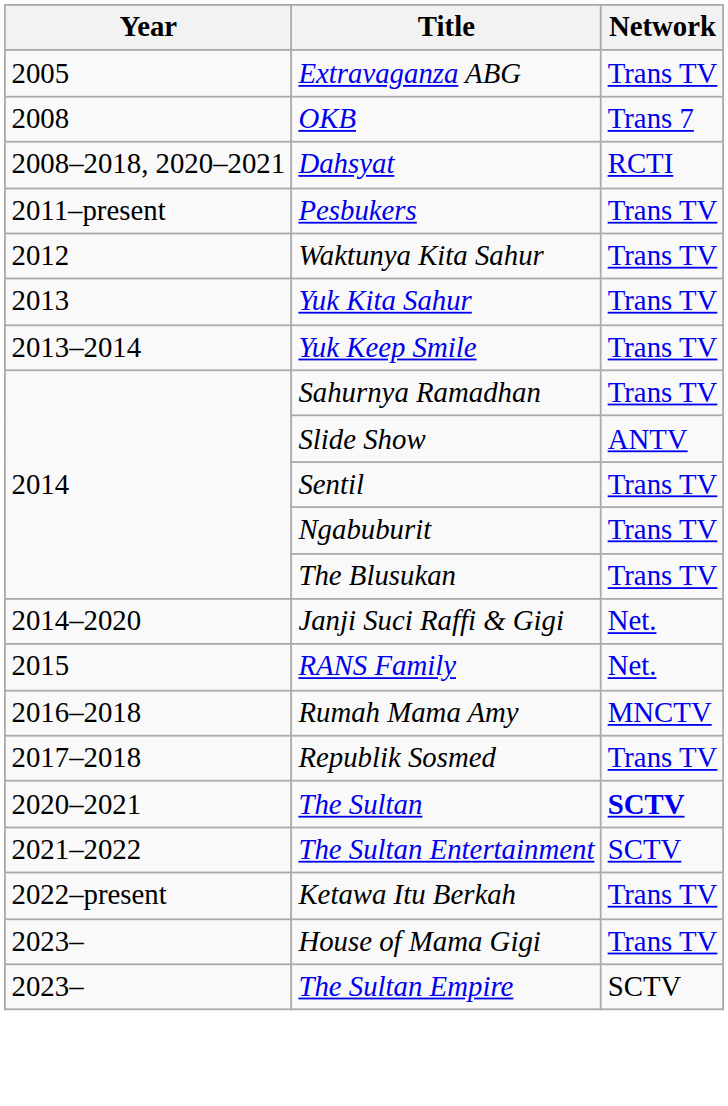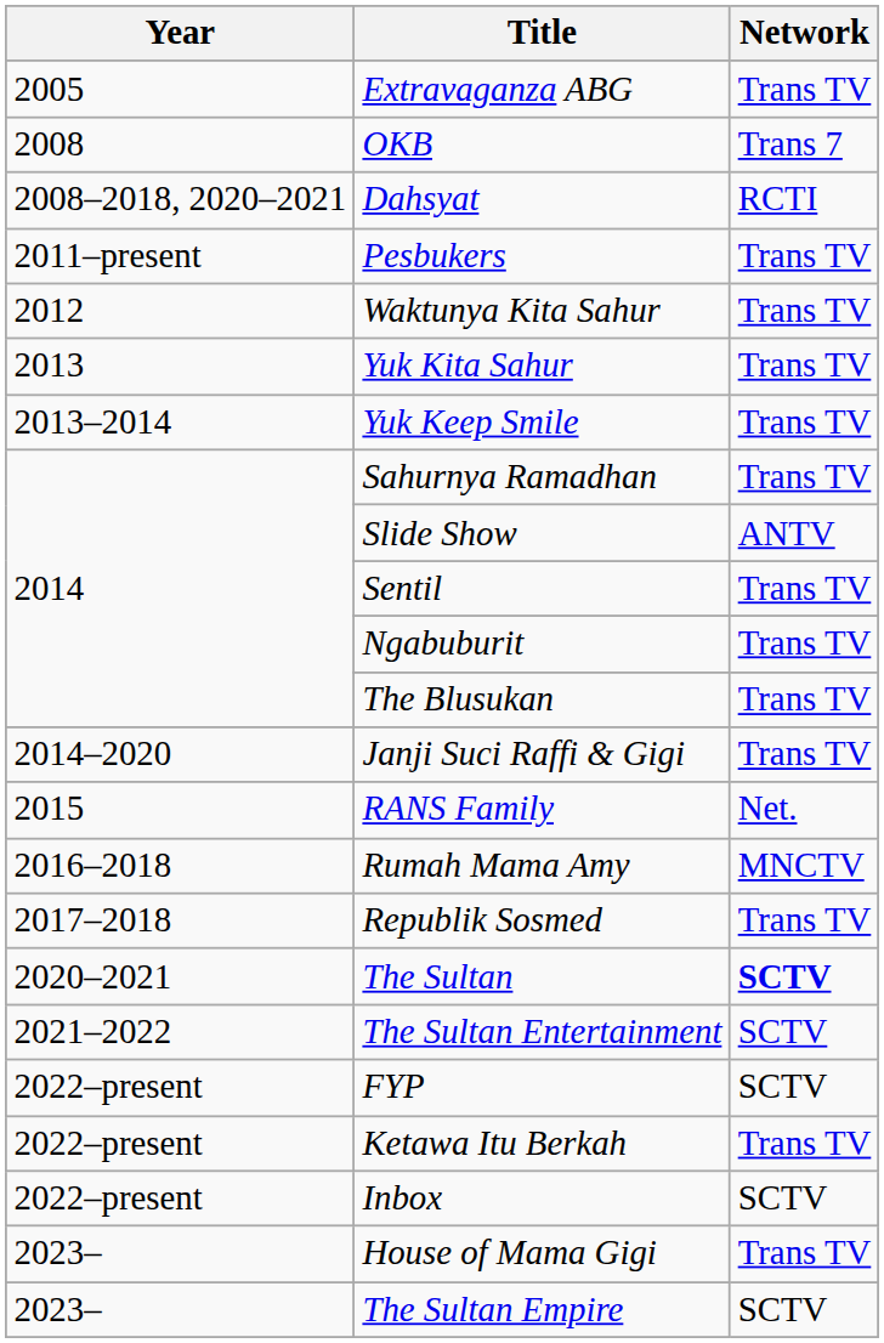Janji Suci Raffi & Gigi | Network: Net. -> Trans TV
+ row: 2022–present | FYP | SCTV
+ row: 2022–present | Inbox | SCTV
